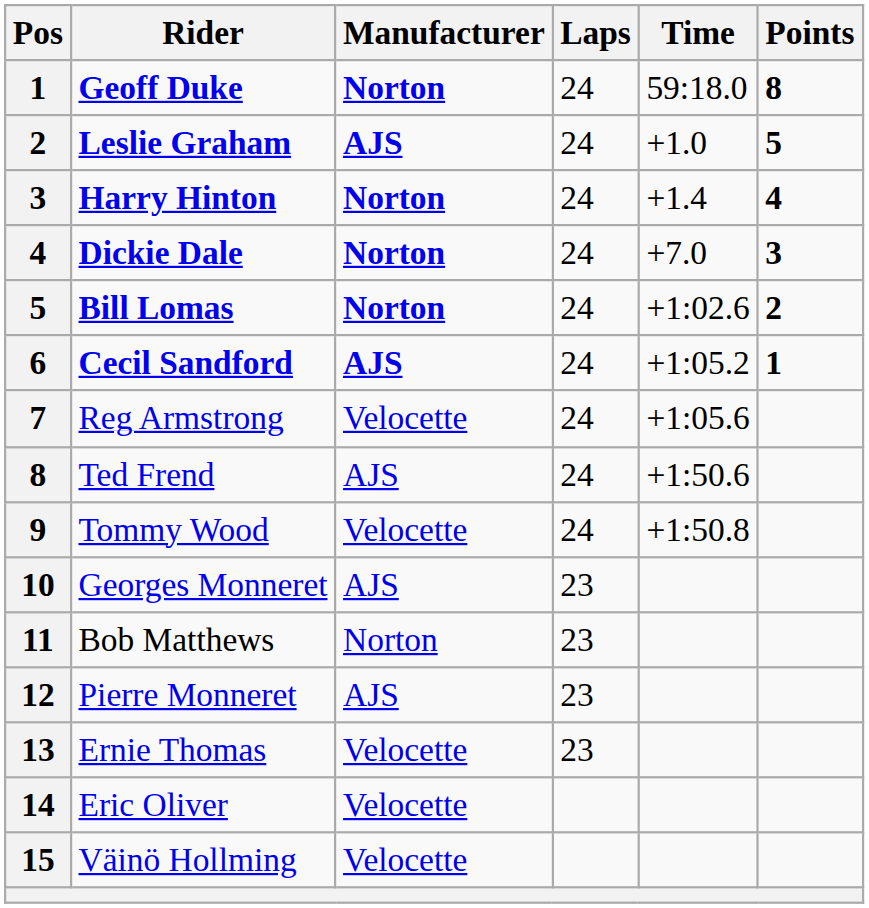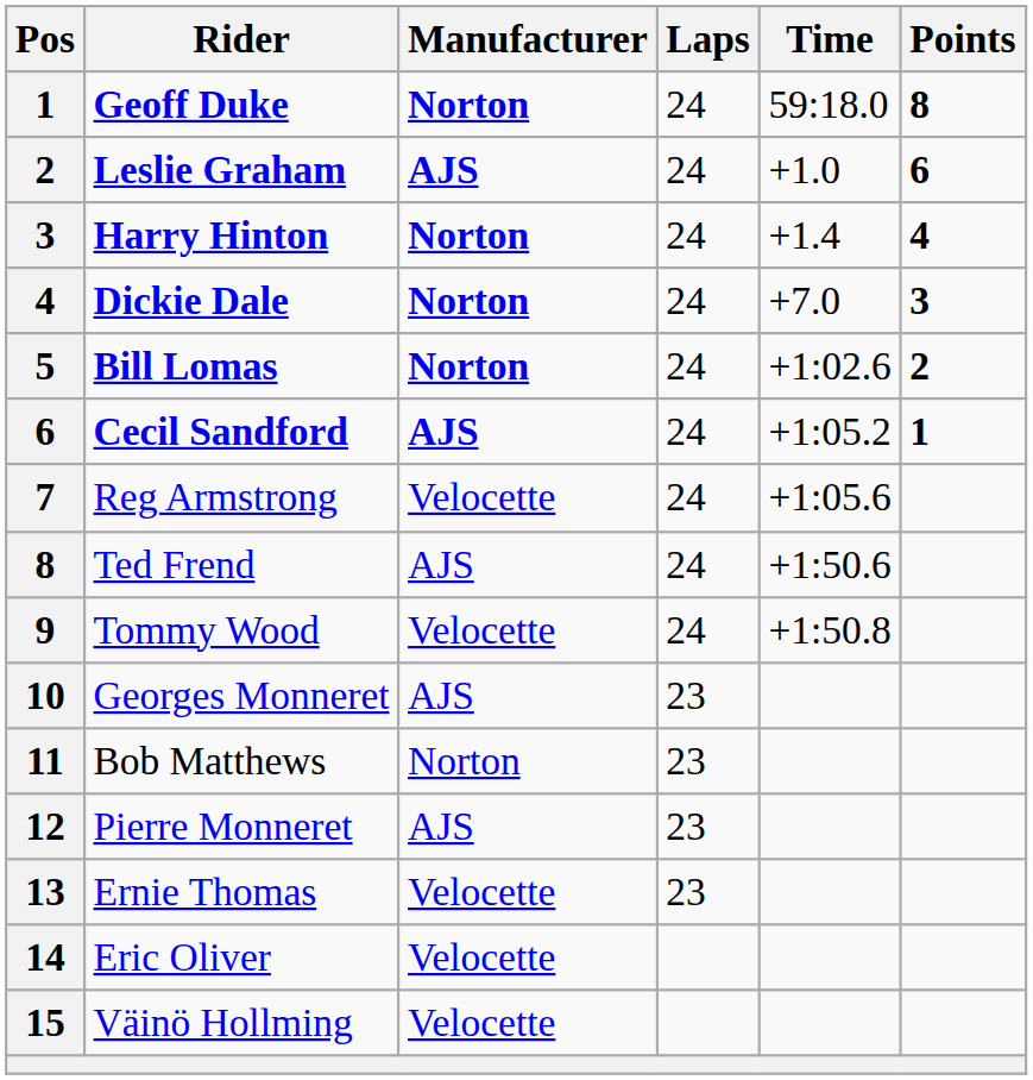Leslie Graham | Points: 5 -> 6
